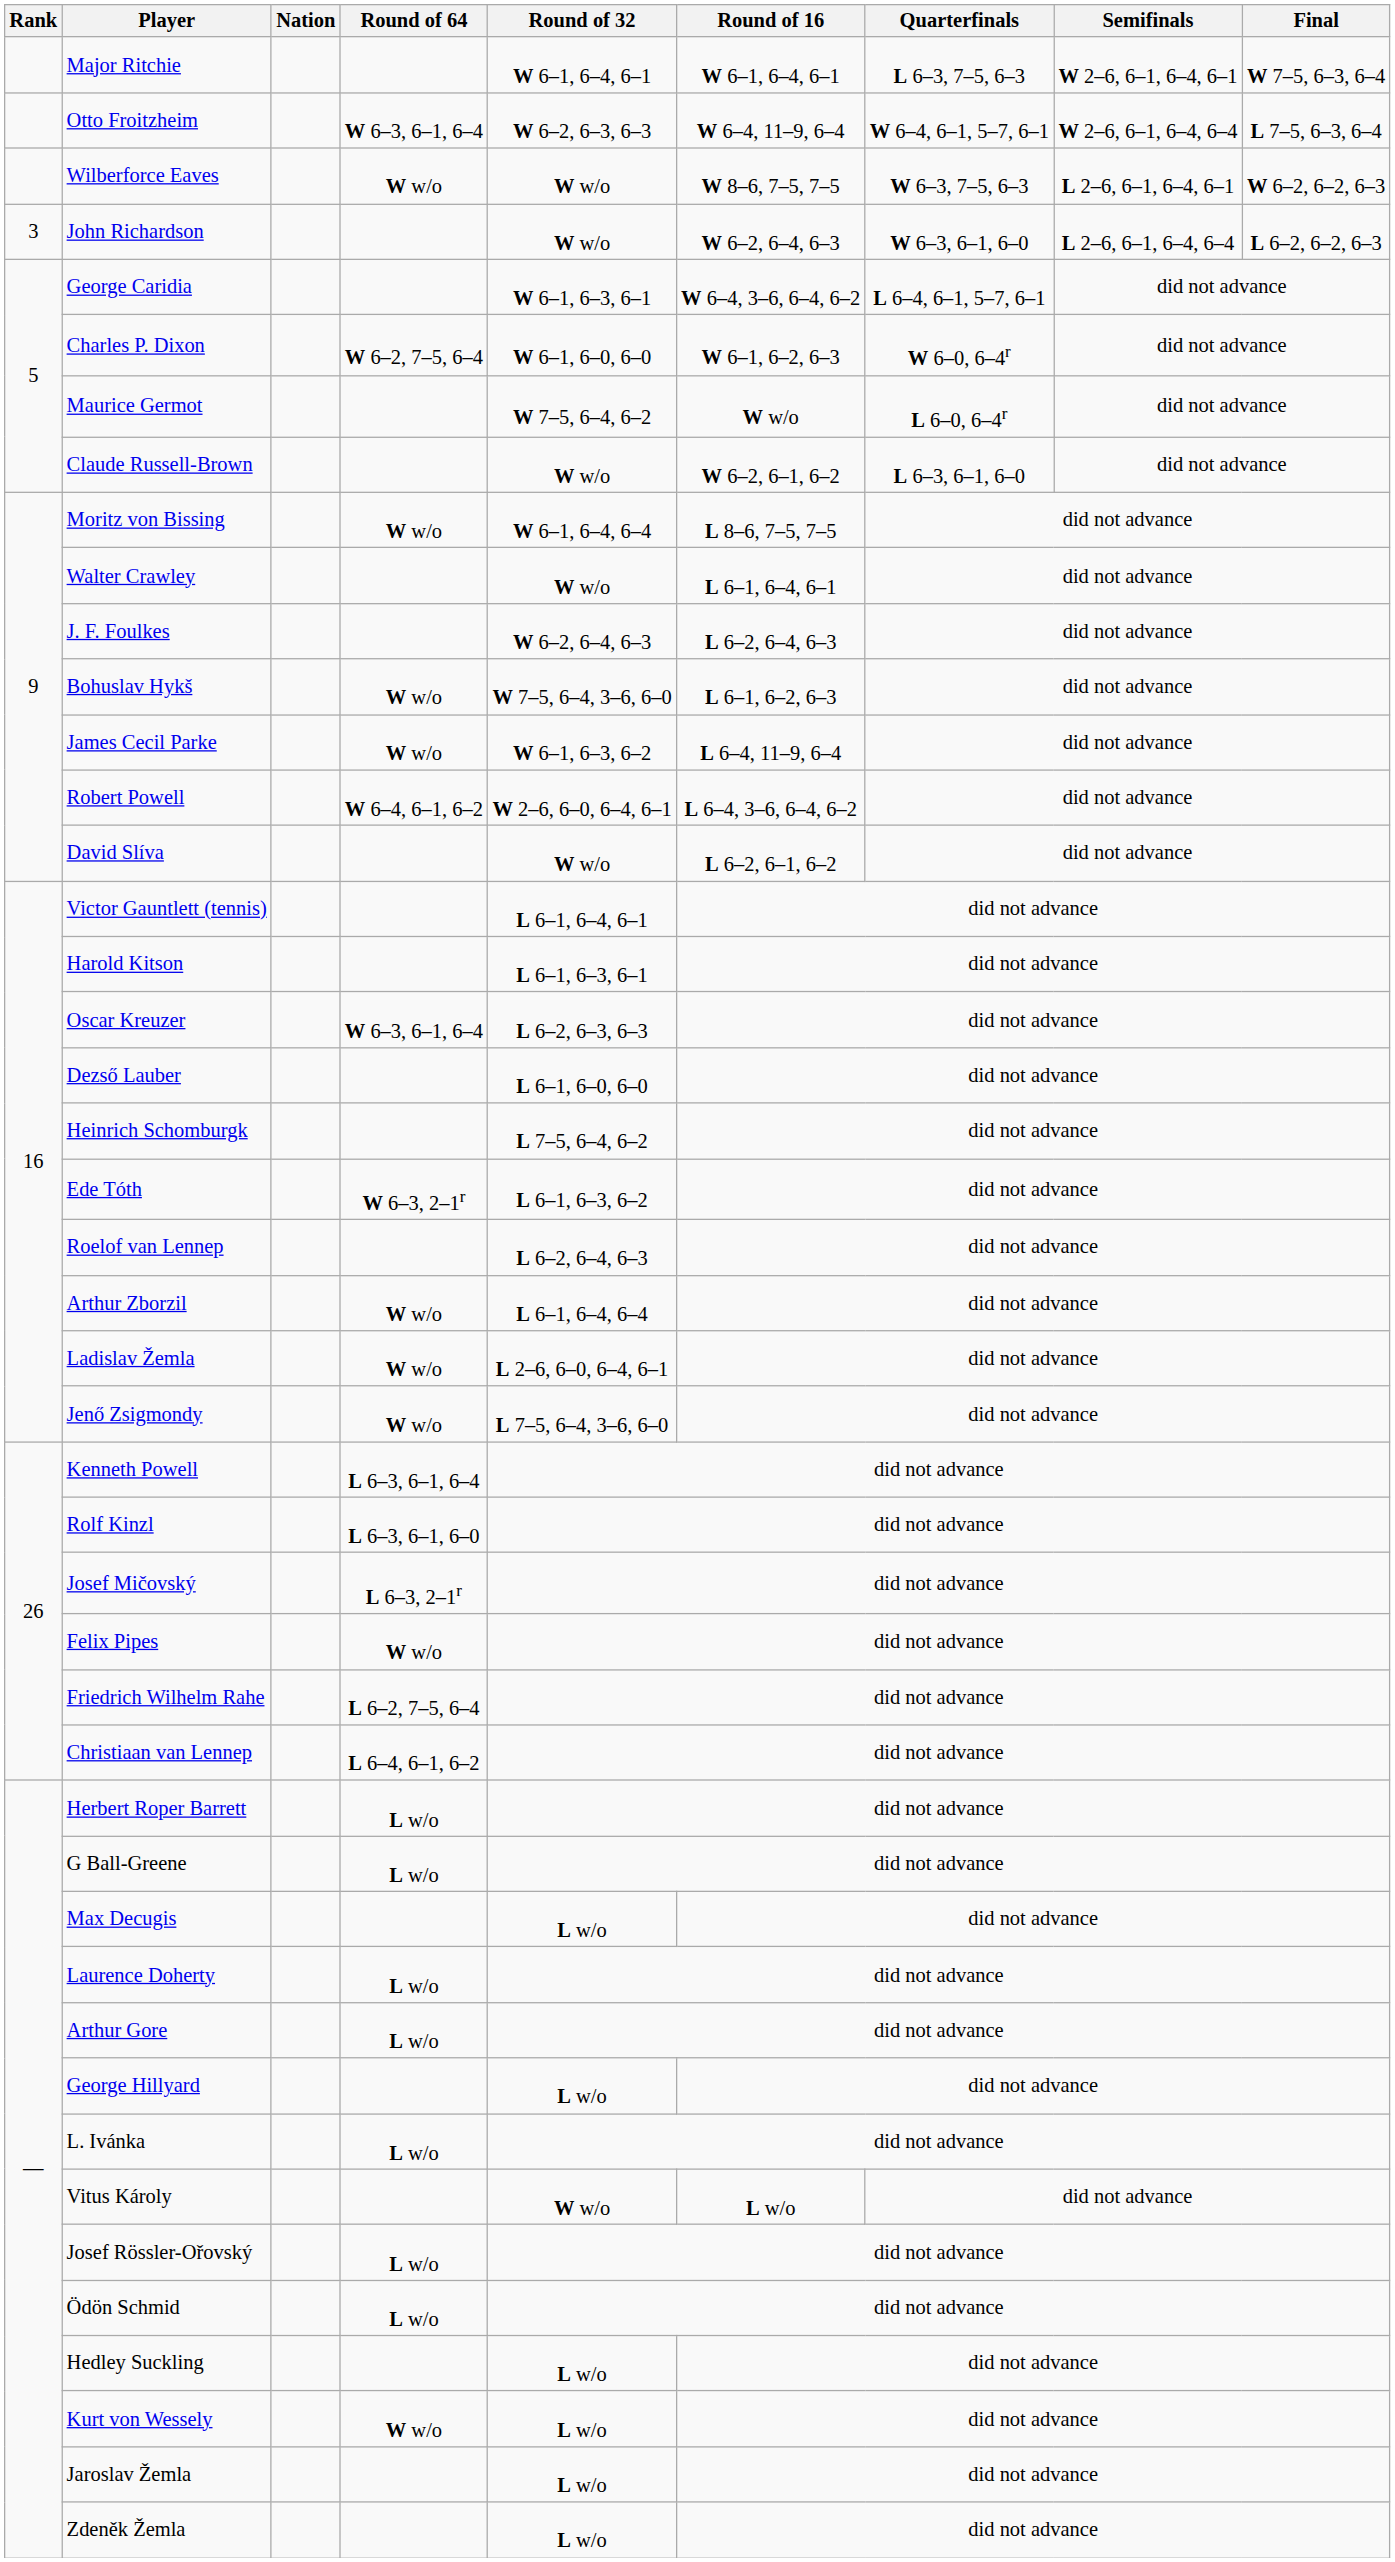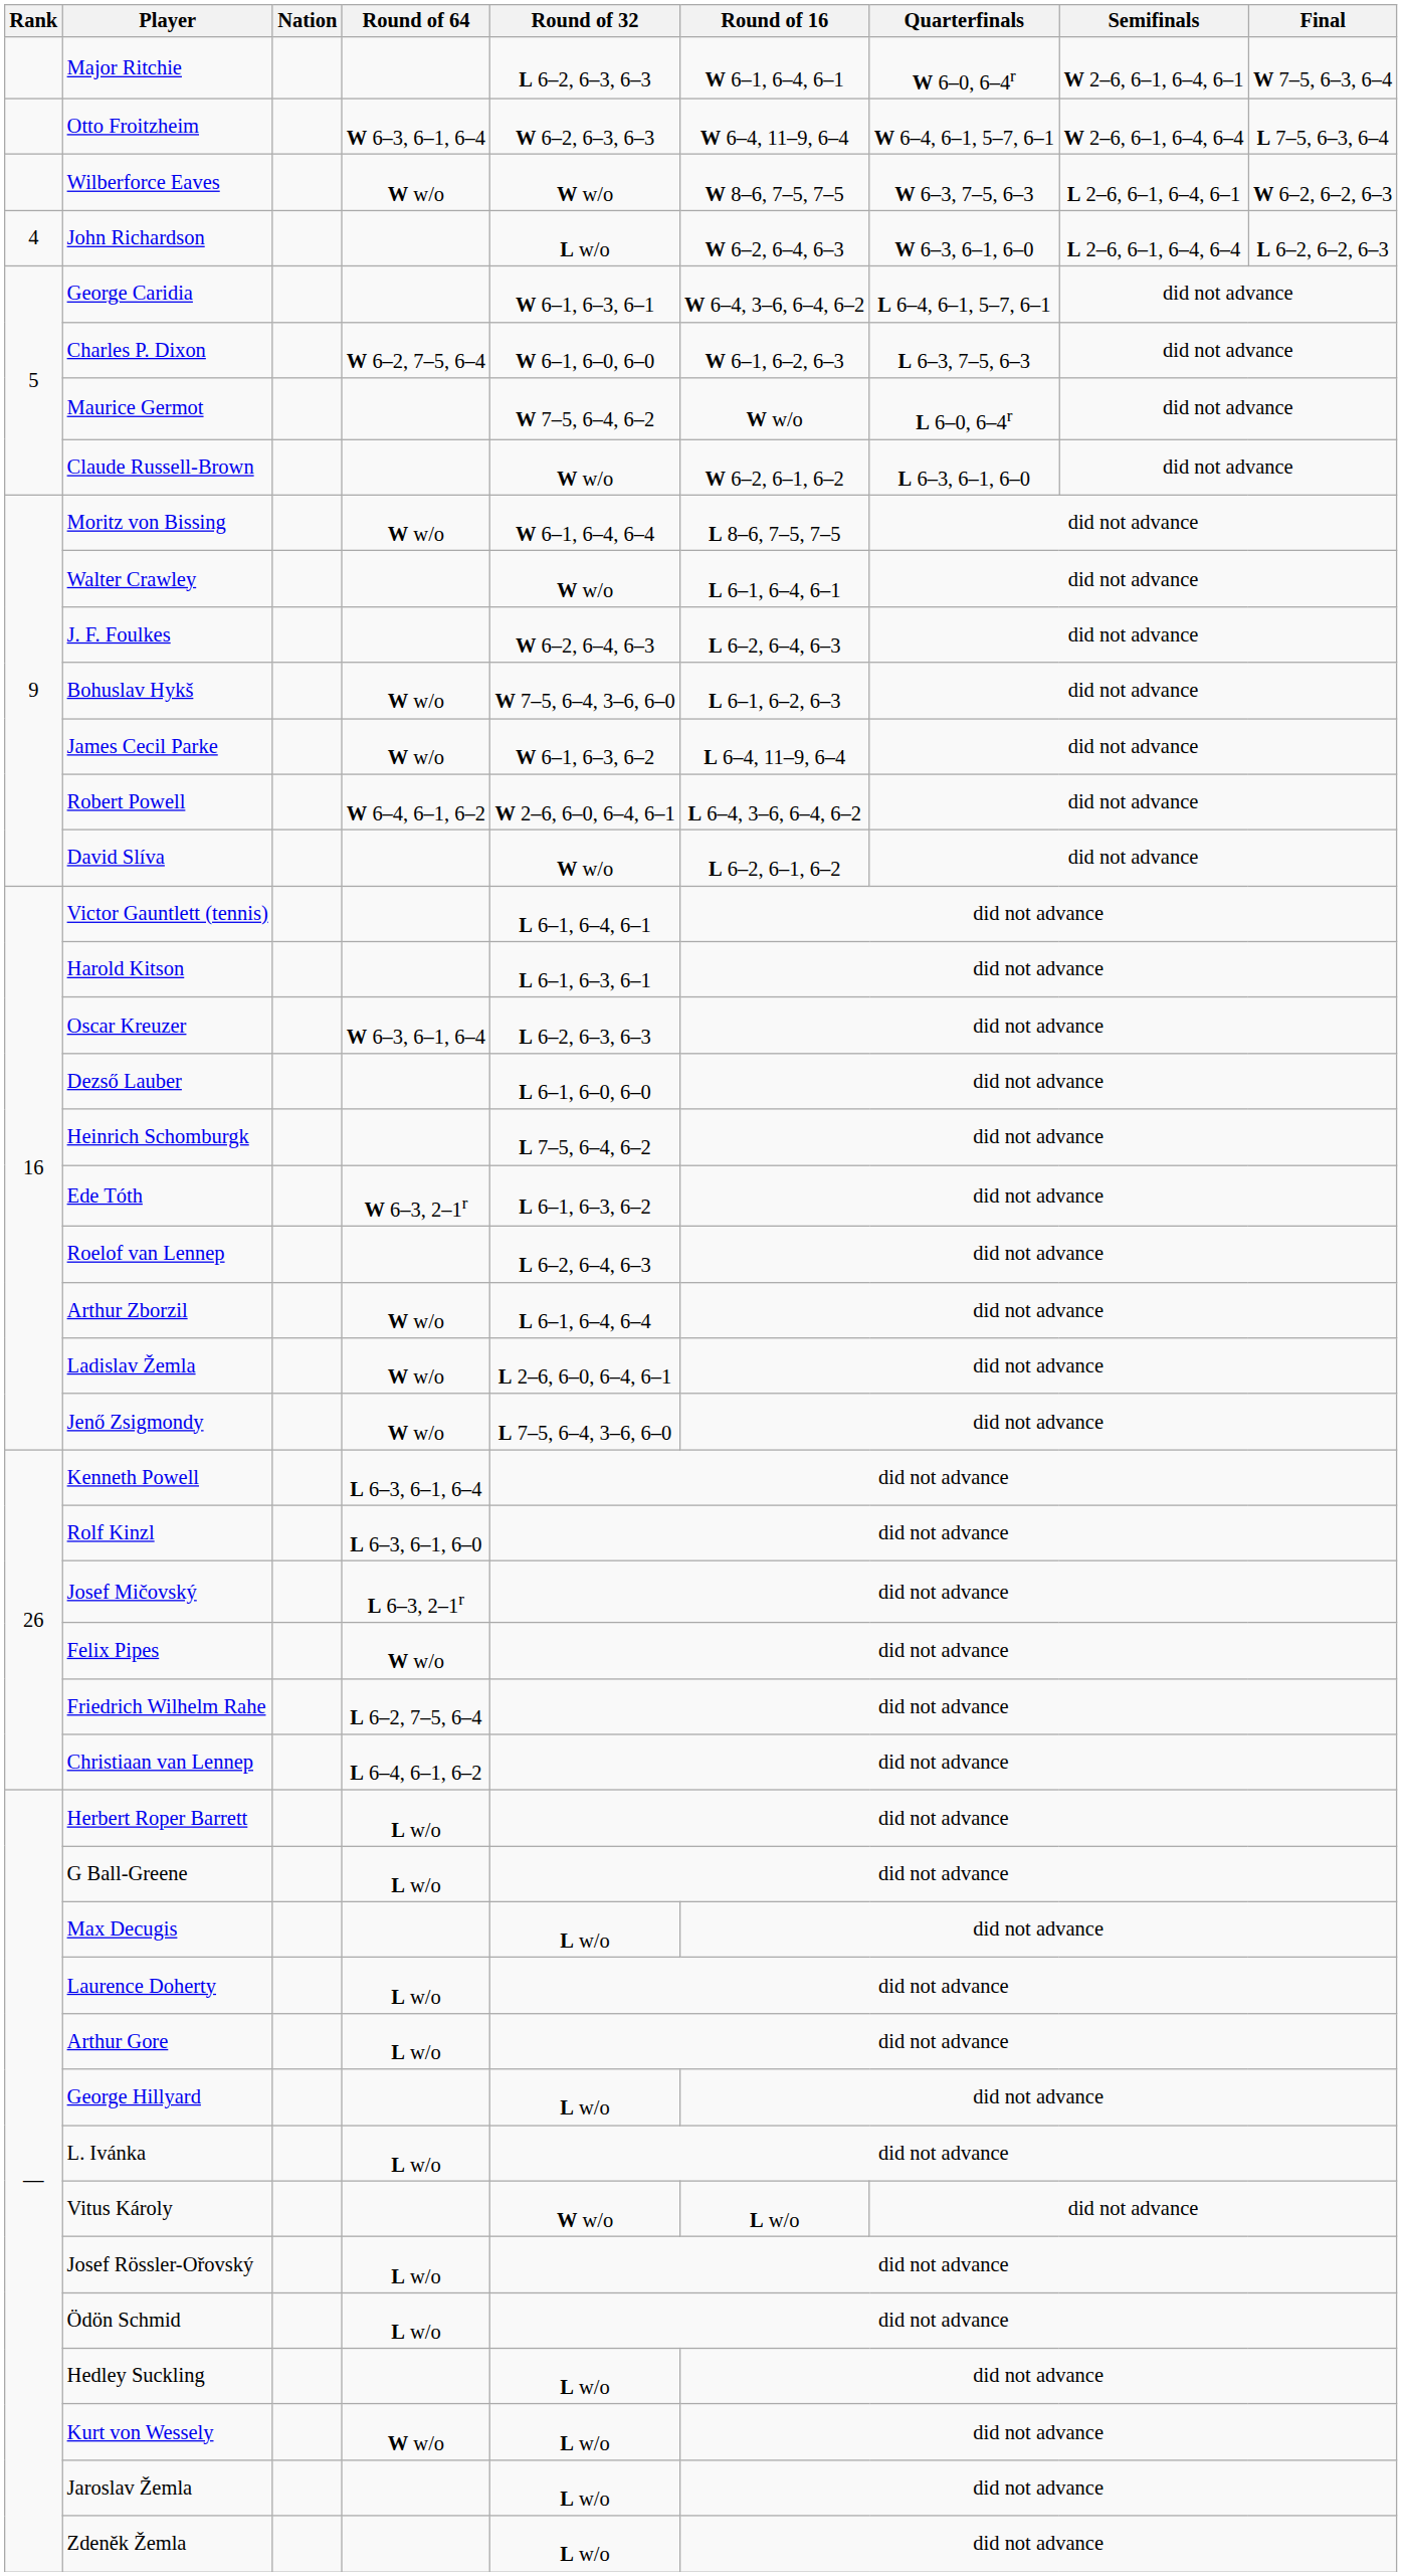Major Ritchie | Round of 32: W 6–1, 6–4, 6–1 -> L 6–2, 6–3, 6–3
Major Ritchie | Quarterfinals: L 6–3, 7–5, 6–3 -> W 6–0, 6–4r
John Richardson | Rank: 3 -> 4
John Richardson | Round of 32: W w/o -> L w/o
Charles P. Dixon | Quarterfinals: W 6–0, 6–4r -> L 6–3, 7–5, 6–3
